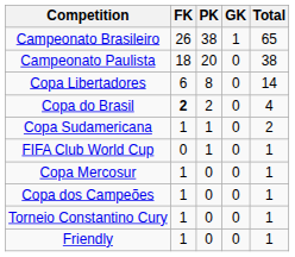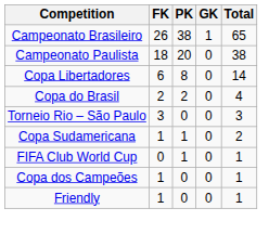Copa do Brasil | FK: bold -> normal
+ row: Torneio Rio – São Paulo | 3 | 0 | 0 | 3
- row: Copa Mercosur | 1 | 0 | 0 | 1
- row: Torneio Constantino Cury | 1 | 0 | 0 | 1
